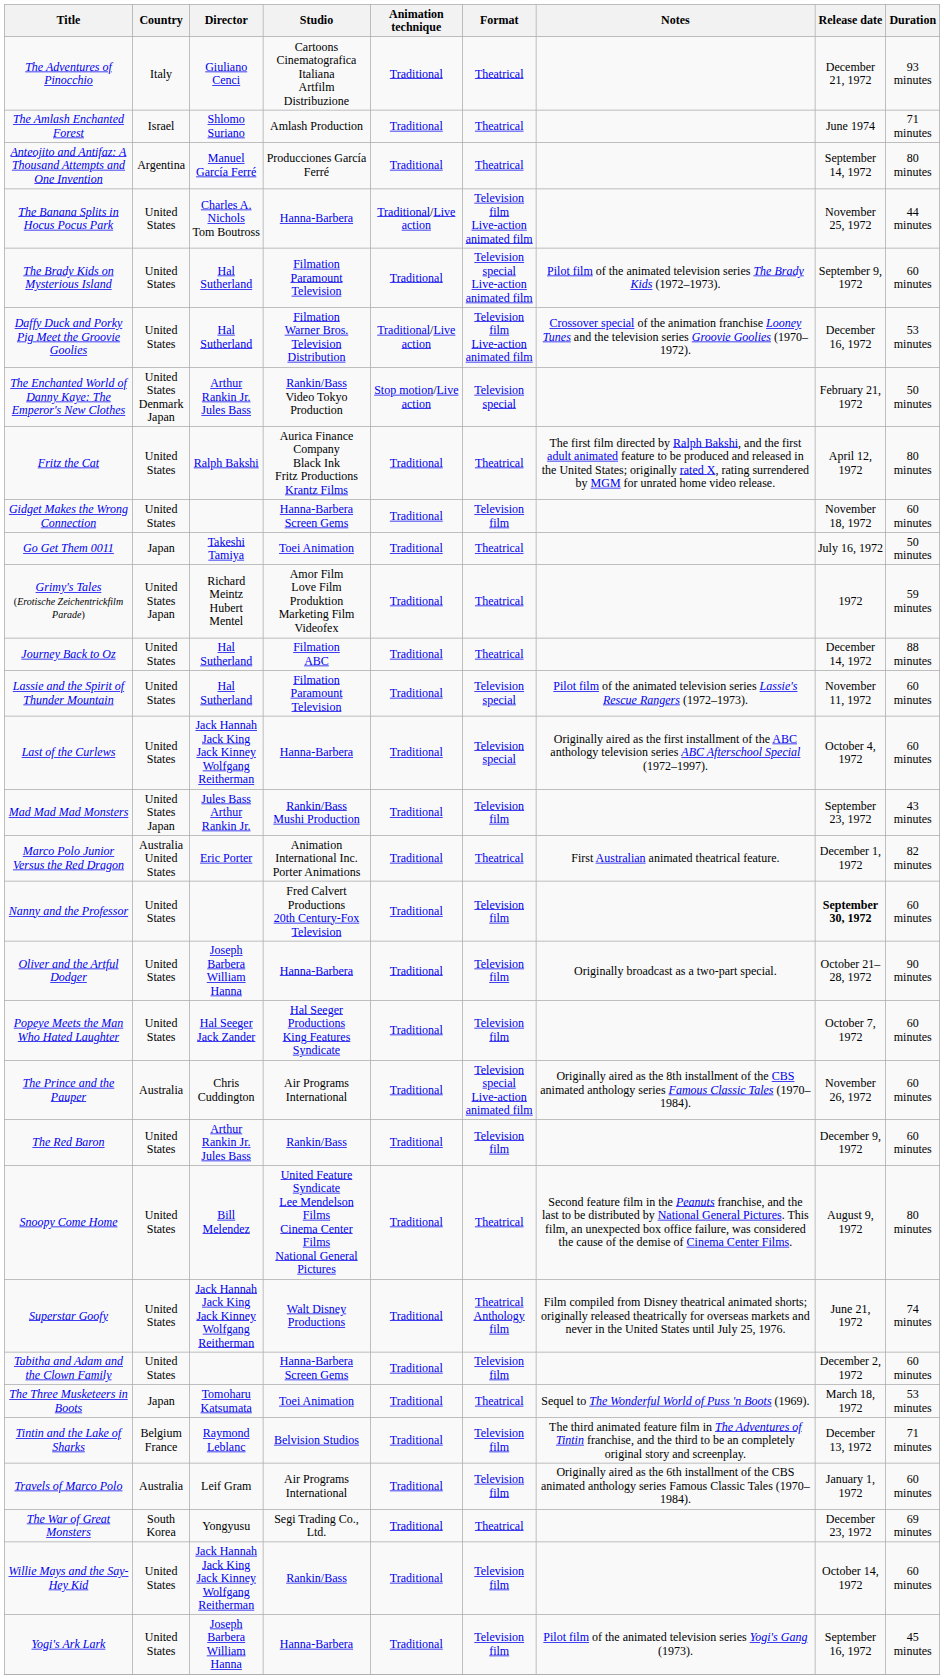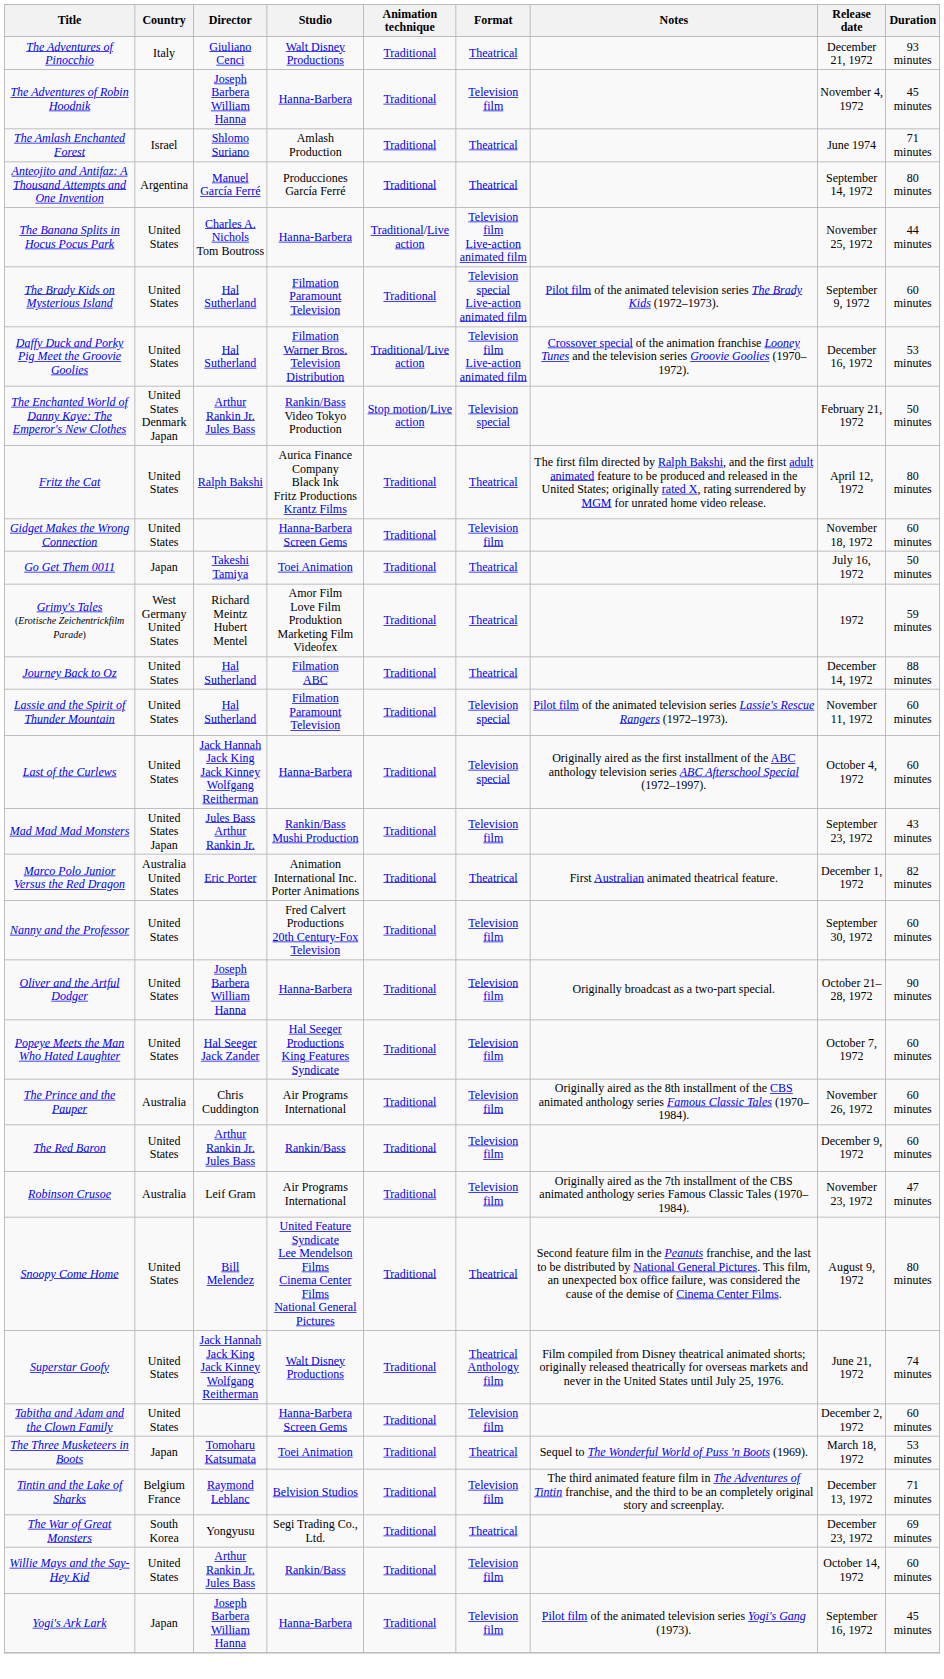The Adventures of Pinocchio | Studio: Cartoons Cinematografica Italiana Artfilm Distribuzione -> Walt Disney Productions
+ row: The Adventures of Robin Hoodnik | Joseph Barbera William Hanna | Hanna-Barbera | Traditional | Television film | November 4, 1972 | 45 minutes
Grimy's Tales (Erotische Zeichentrickfilm Parade) | Country: United States Japan -> West Germany United States
Nanny and the Professor | Release date: bold -> normal
The Prince and the Pauper | Format: Television special Live-action animated film -> Television film
+ row: Robinson Crusoe | Australia | Leif Gram | Air Programs International | Traditional | Television film | Originally aired as the 7th installment of the CBS animated anthology series Famous Classic Tales (1970–1984). | November 23, 1972 | 47 minutes
- row: Travels of Marco Polo | Australia | Leif Gram | Air Programs International | Traditional | Television film | Originally aired as the 6th installment of the CBS animated anthology series Famous Classic Tales (1970–1984). | January 1, 1972 | 60 minutes
Willie Mays and the Say-Hey Kid | Director: Jack Hannah Jack King Jack Kinney Wolfgang Reitherman -> Arthur Rankin Jr. Jules Bass
Yogi's Ark Lark | Country: United States -> Japan
